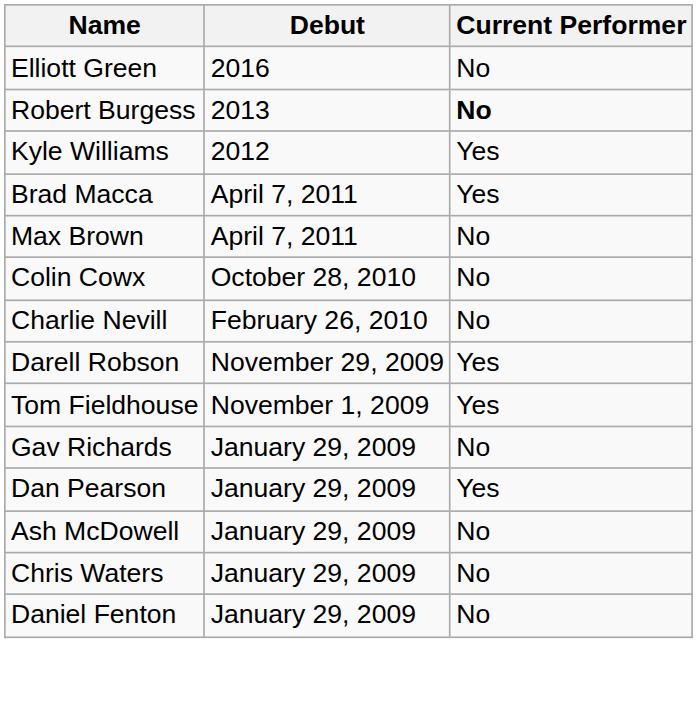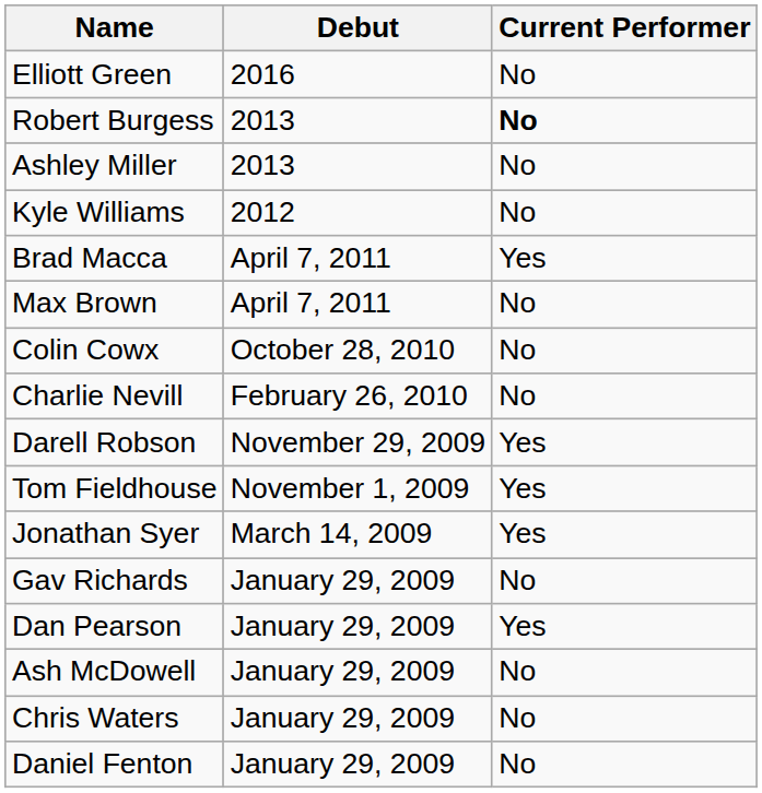+ row: Ashley Miller | 2013 | No
Kyle Williams | Current Performer: Yes -> No
+ row: Jonathan Syer | March 14, 2009 | Yes
